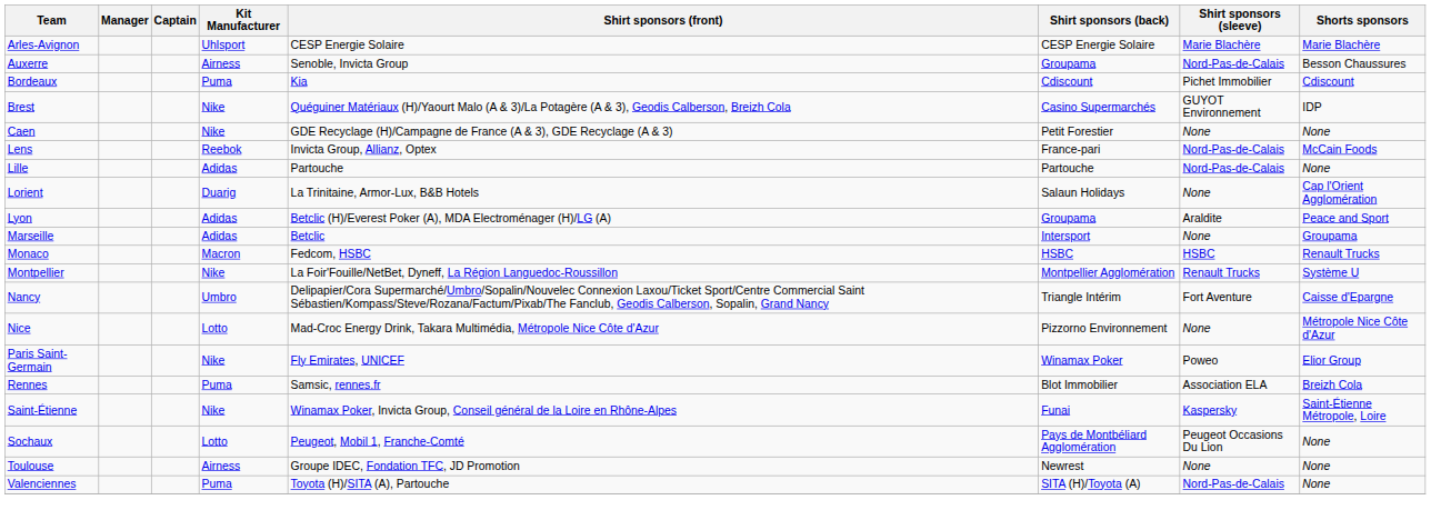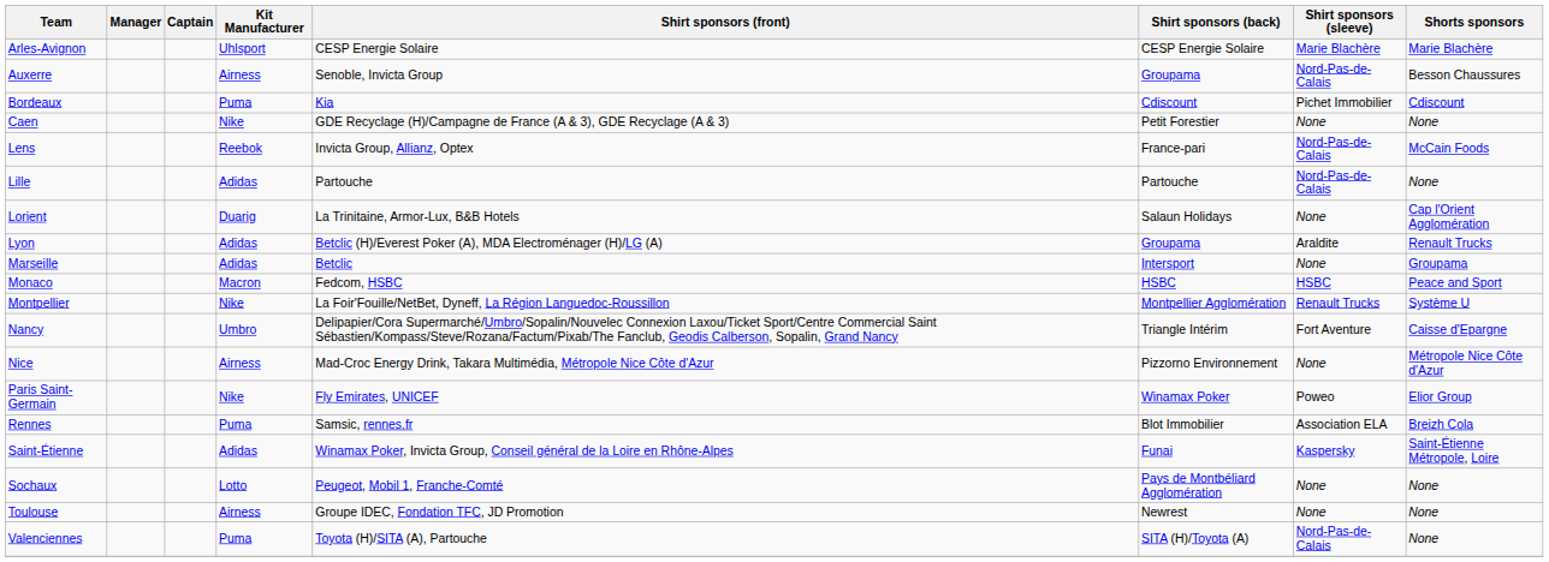- row: Brest | Nike | Quéguiner Matériaux (H)/Yaourt Malo (A & 3)/La Potagère (A & 3), Geodis Calberson, Breizh Cola | Casino Supermarchés | GUYOT Environnement | IDP
Lyon | Shorts sponsors: Peace and Sport -> Renault Trucks
Monaco | Shorts sponsors: Renault Trucks -> Peace and Sport
Nice | Kit Manufacturer: Lotto -> Airness
Saint-Étienne | Kit Manufacturer: Nike -> Adidas
Sochaux | Shirt sponsors (sleeve): Peugeot Occasions Du Lion -> None
